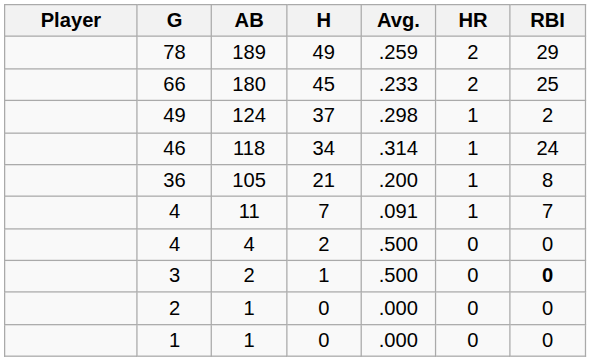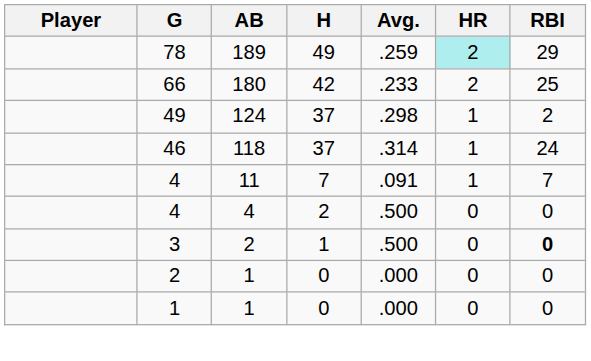78 | HR: no background -> paleturquoise background
66 | H: 45 -> 42
46 | H: 34 -> 37
- row: 36 | 105 | 21 | .200 | 1 | 8
